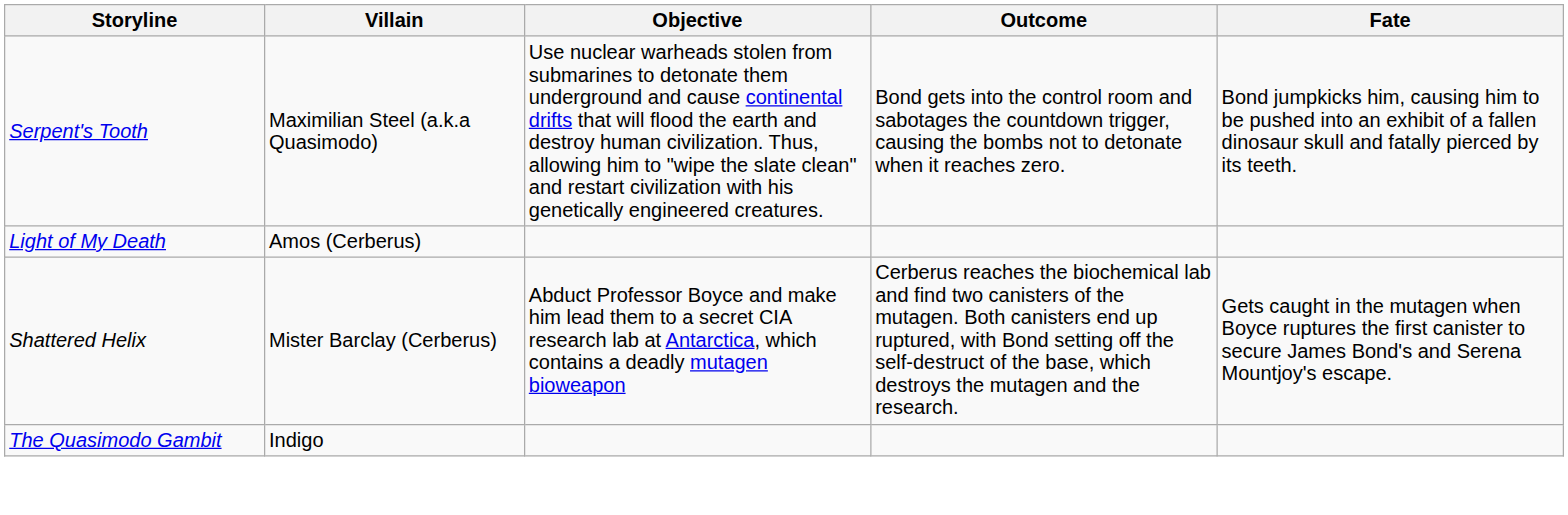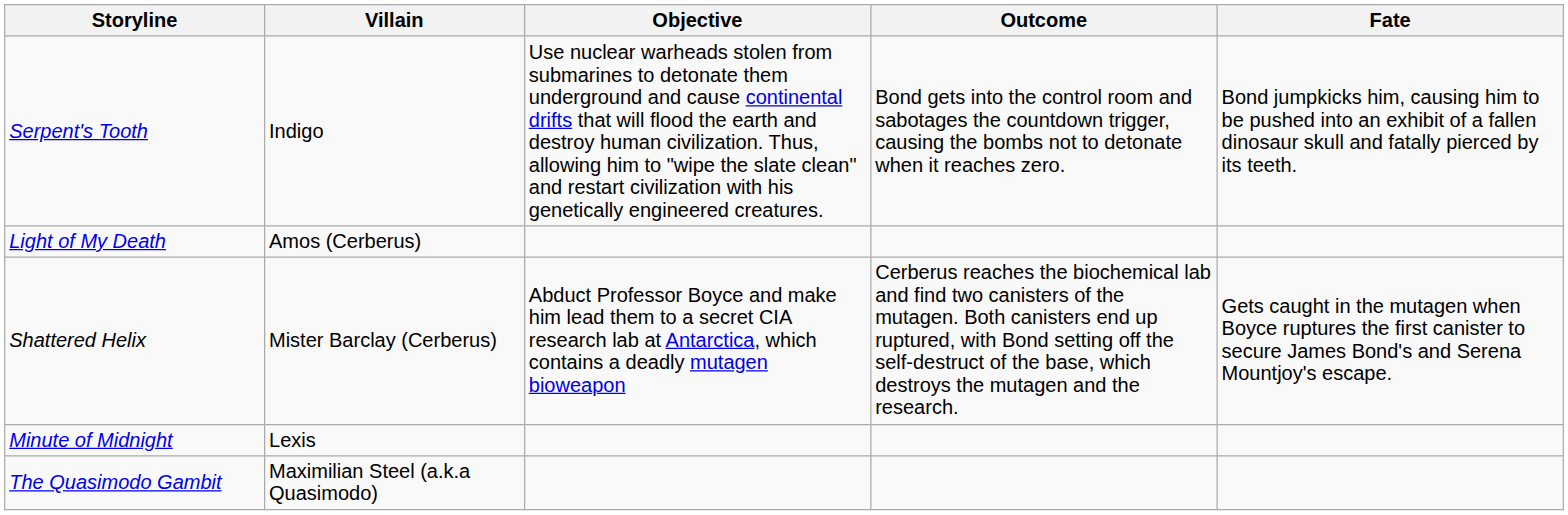Serpent's Tooth | Villain: Maximilian Steel (a.k.a Quasimodo) -> Indigo
+ row: Minute of Midnight | Lexis
The Quasimodo Gambit | Villain: Indigo -> Maximilian Steel (a.k.a Quasimodo)
